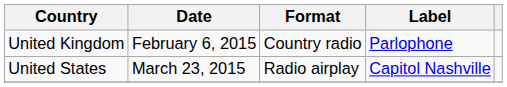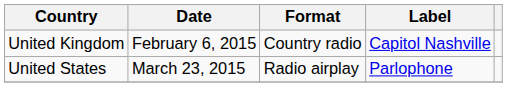United Kingdom | Label: Parlophone -> Capitol Nashville
United States | Label: Capitol Nashville -> Parlophone
